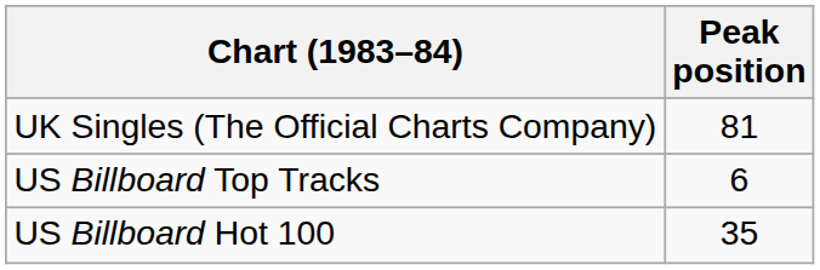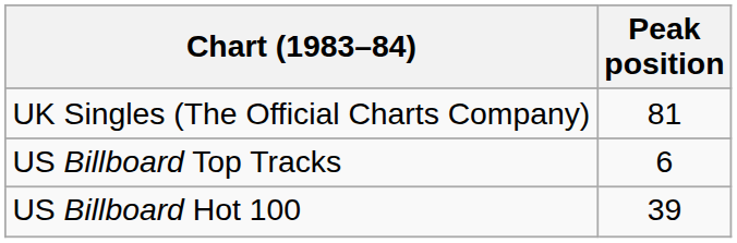US Billboard Hot 100 | Peak position: 35 -> 39
